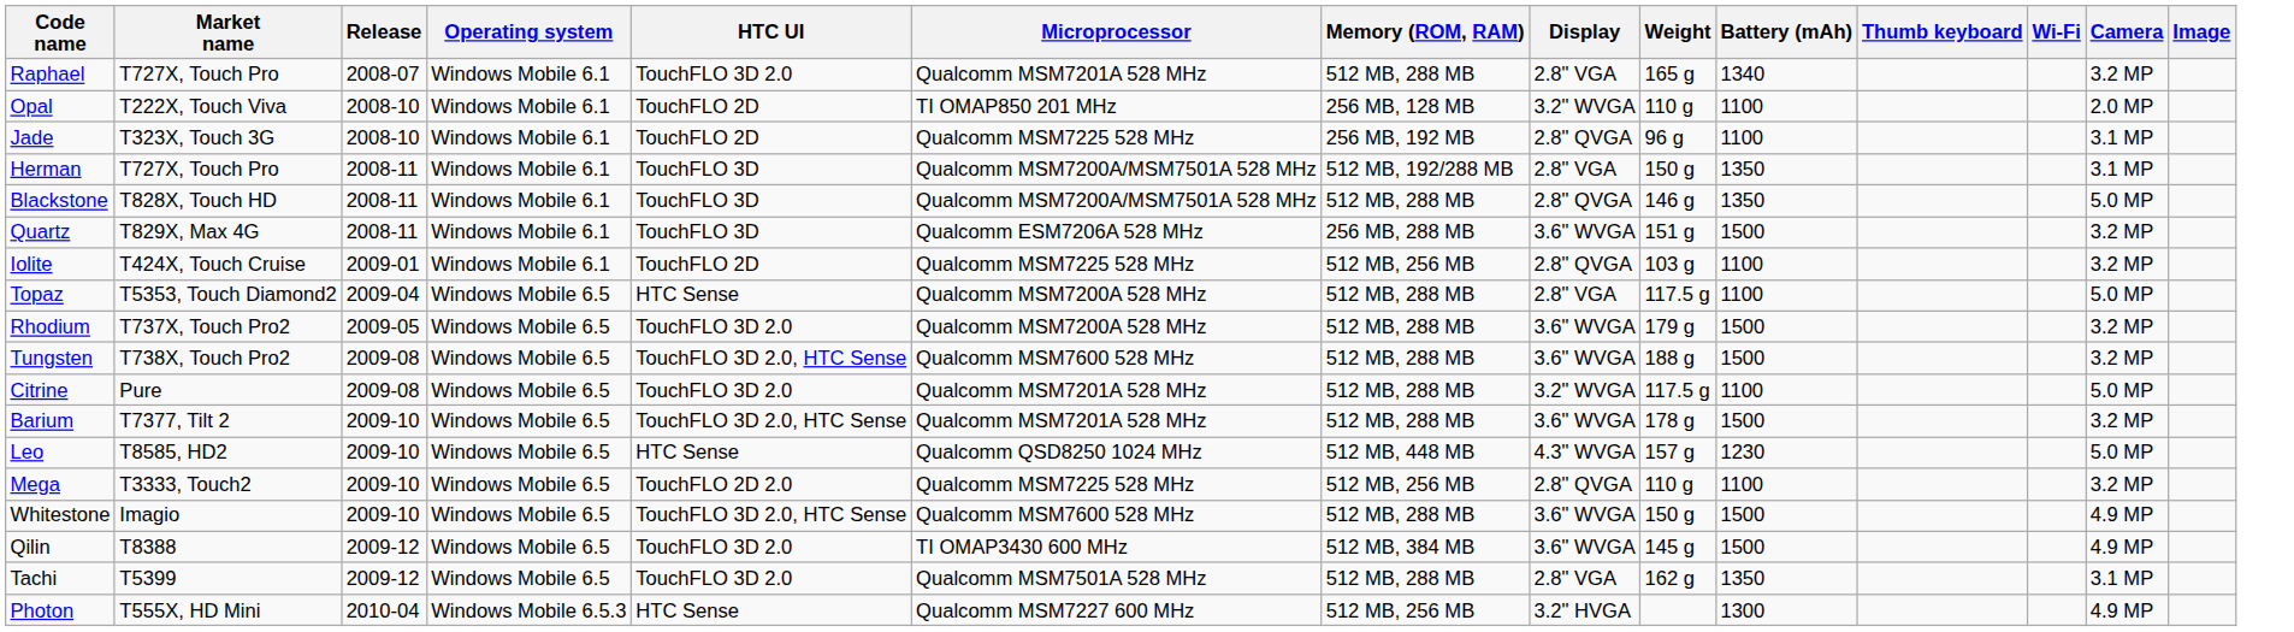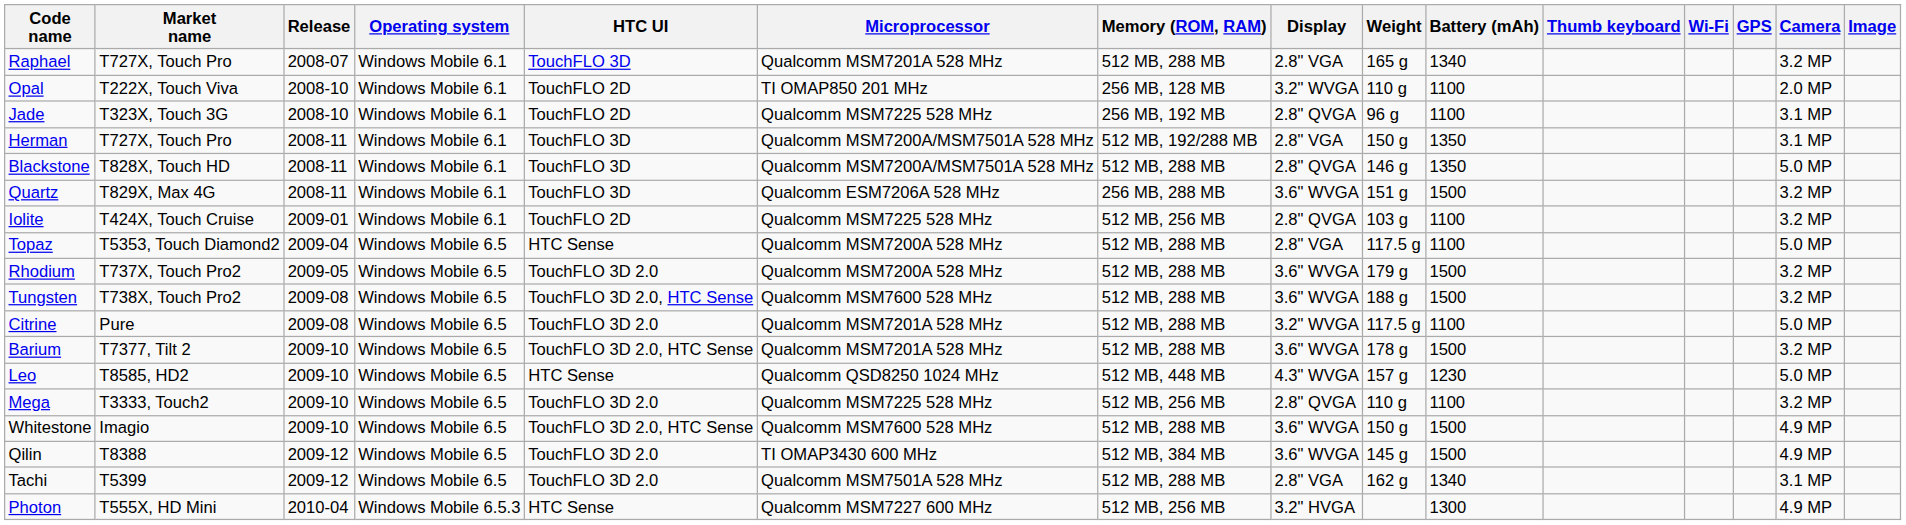+ column: GPS
Raphael | HTC UI: TouchFLO 3D 2.0 -> TouchFLO 3D
Mega | HTC UI: TouchFLO 2D 2.0 -> TouchFLO 3D 2.0
Tachi | Battery (mAh): 1350 -> 1340
